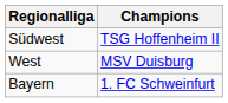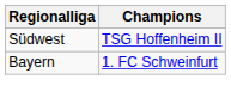- row: West | MSV Duisburg
